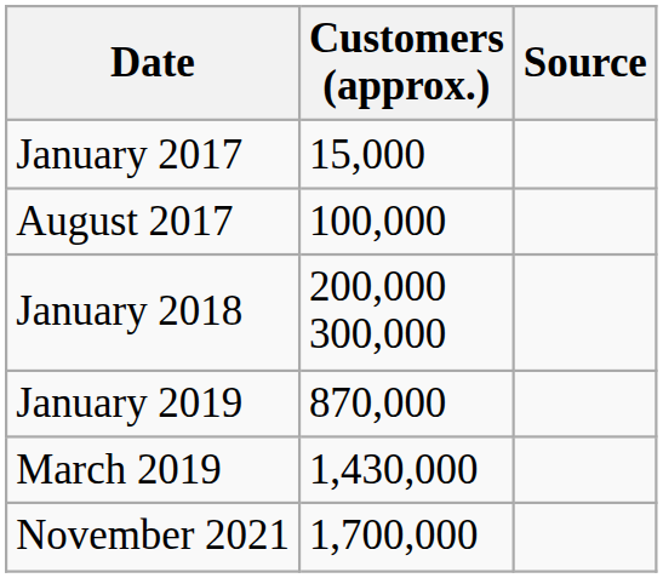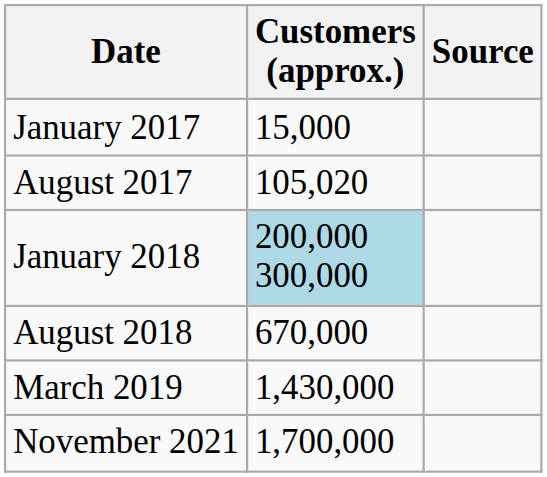August 2017 | Customers (approx.): 100,000 -> 105,020
January 2018 | Customers (approx.): no background -> lightblue background
+ row: August 2018 | 670,000
- row: January 2019 | 870,000
